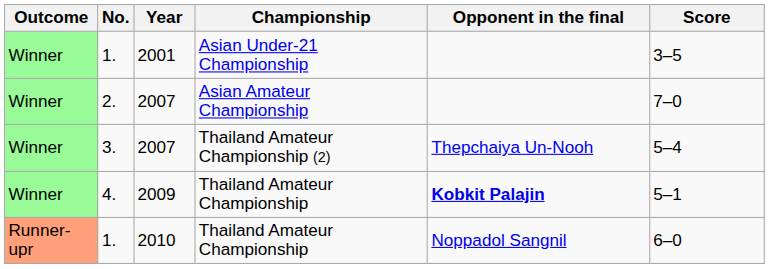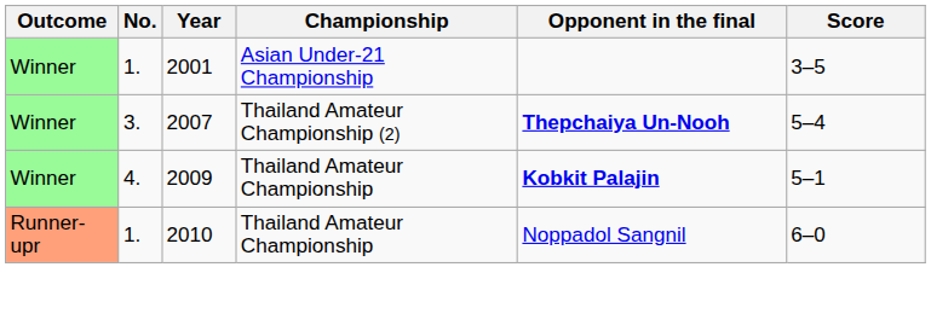- row: Winner | 2. | 2007 | Asian Amateur Championship | 7–0
3. | Opponent in the final: normal -> bold
